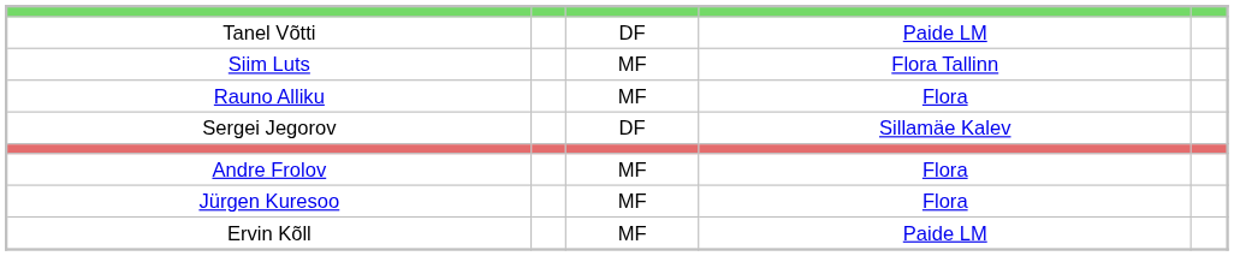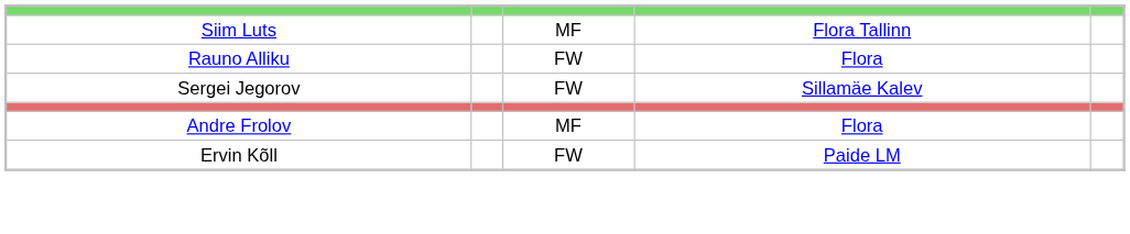- row: Tanel Võtti | DF | Paide LM
Rauno Alliku | column 3: MF -> FW
Sergei Jegorov | column 3: DF -> FW
- row: Jürgen Kuresoo | MF | Flora
Ervin Kõll | column 3: MF -> FW
